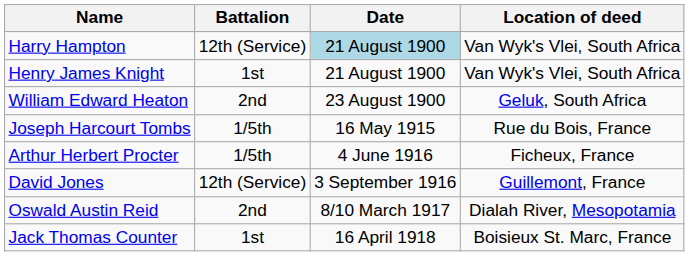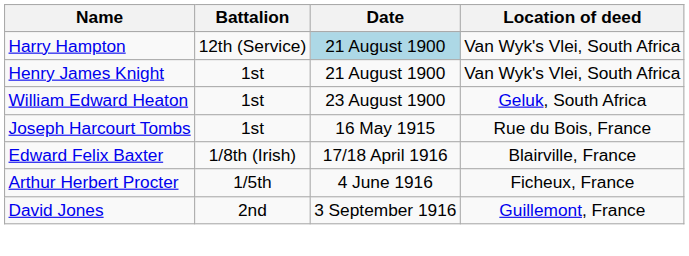William Edward Heaton | Battalion: 2nd -> 1st
Joseph Harcourt Tombs | Battalion: 1/5th -> 1st
+ row: Edward Felix Baxter | 1/8th (Irish) | 17/18 April 1916 | Blairville, France
David Jones | Battalion: 12th (Service) -> 2nd
- row: Oswald Austin Reid | 2nd | 8/10 March 1917 | Dialah River, Mesopotamia
- row: Jack Thomas Counter | 1st | 16 April 1918 | Boisieux St. Marc, France
